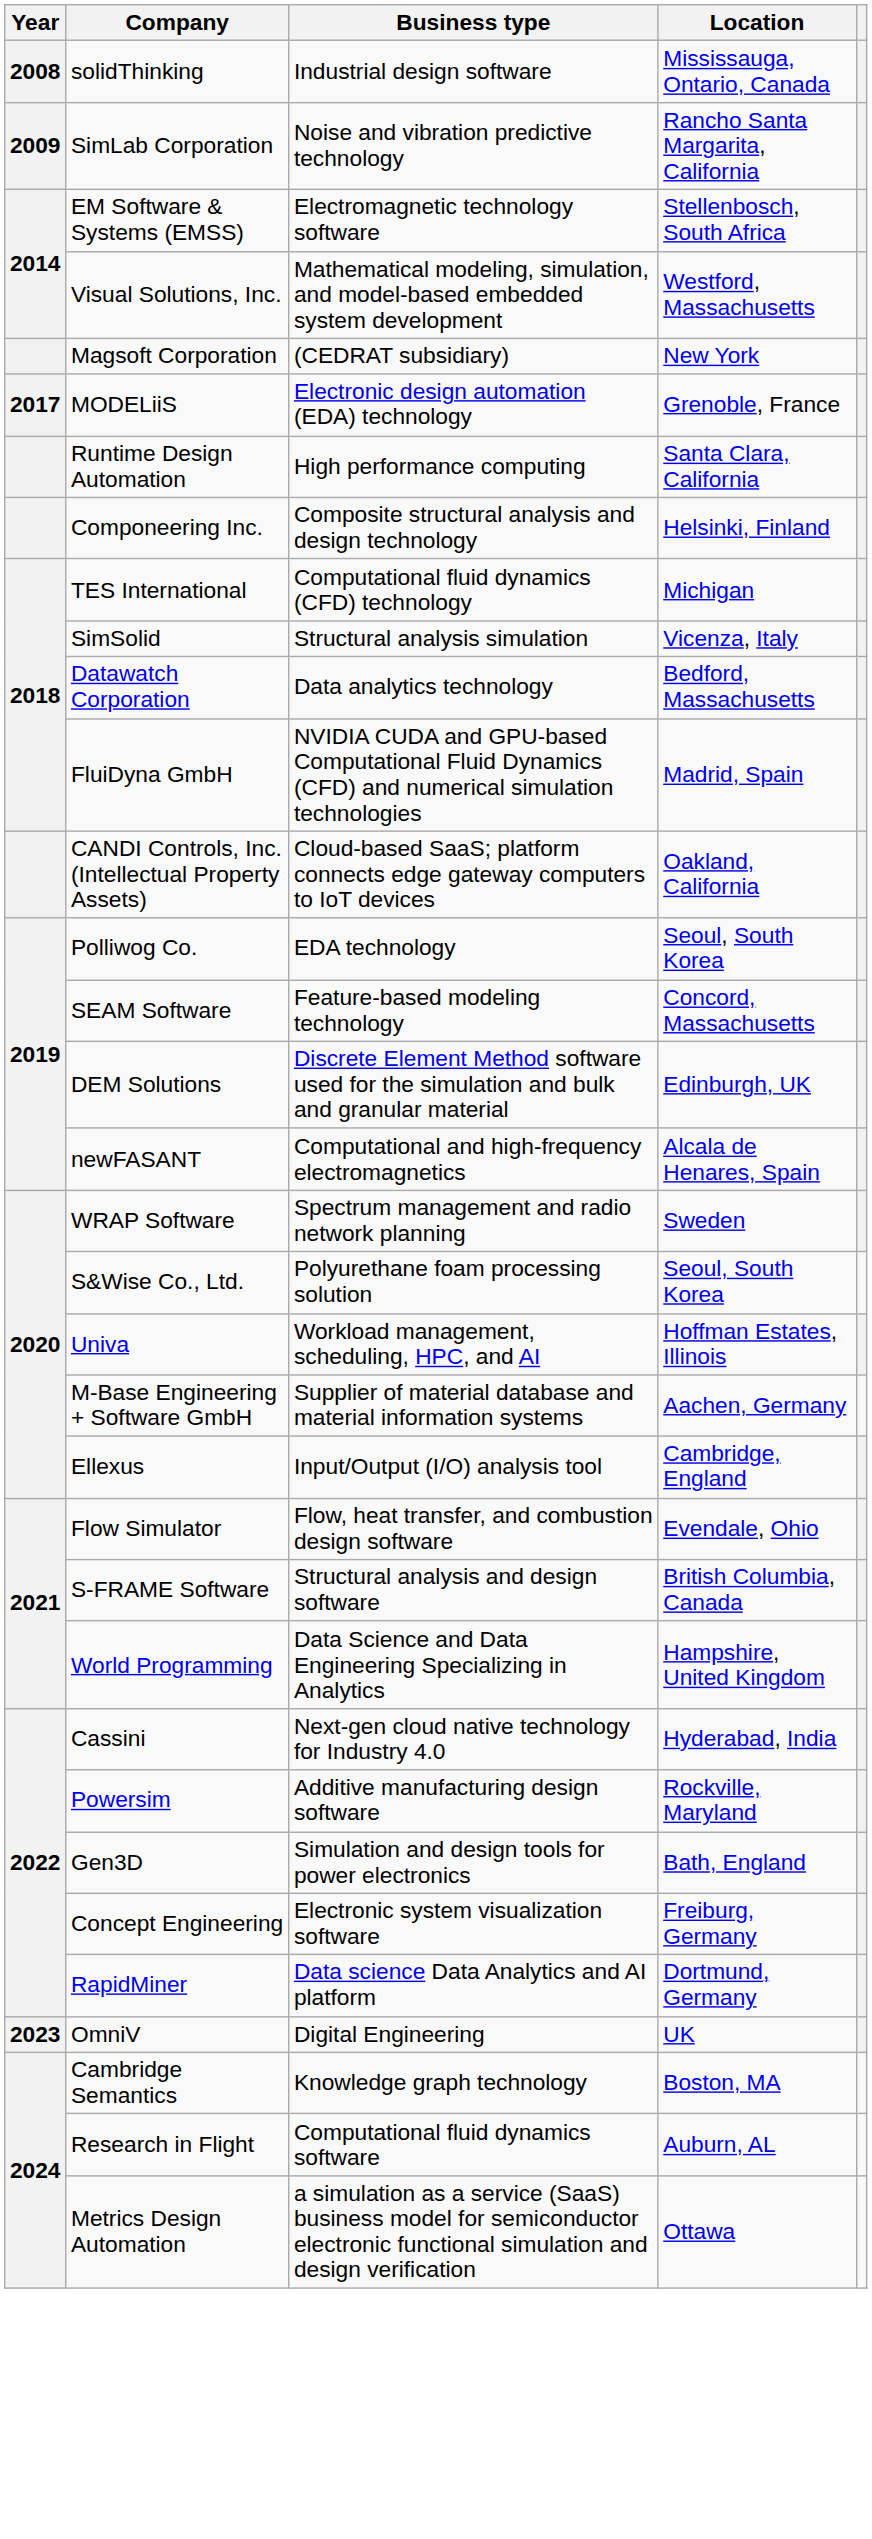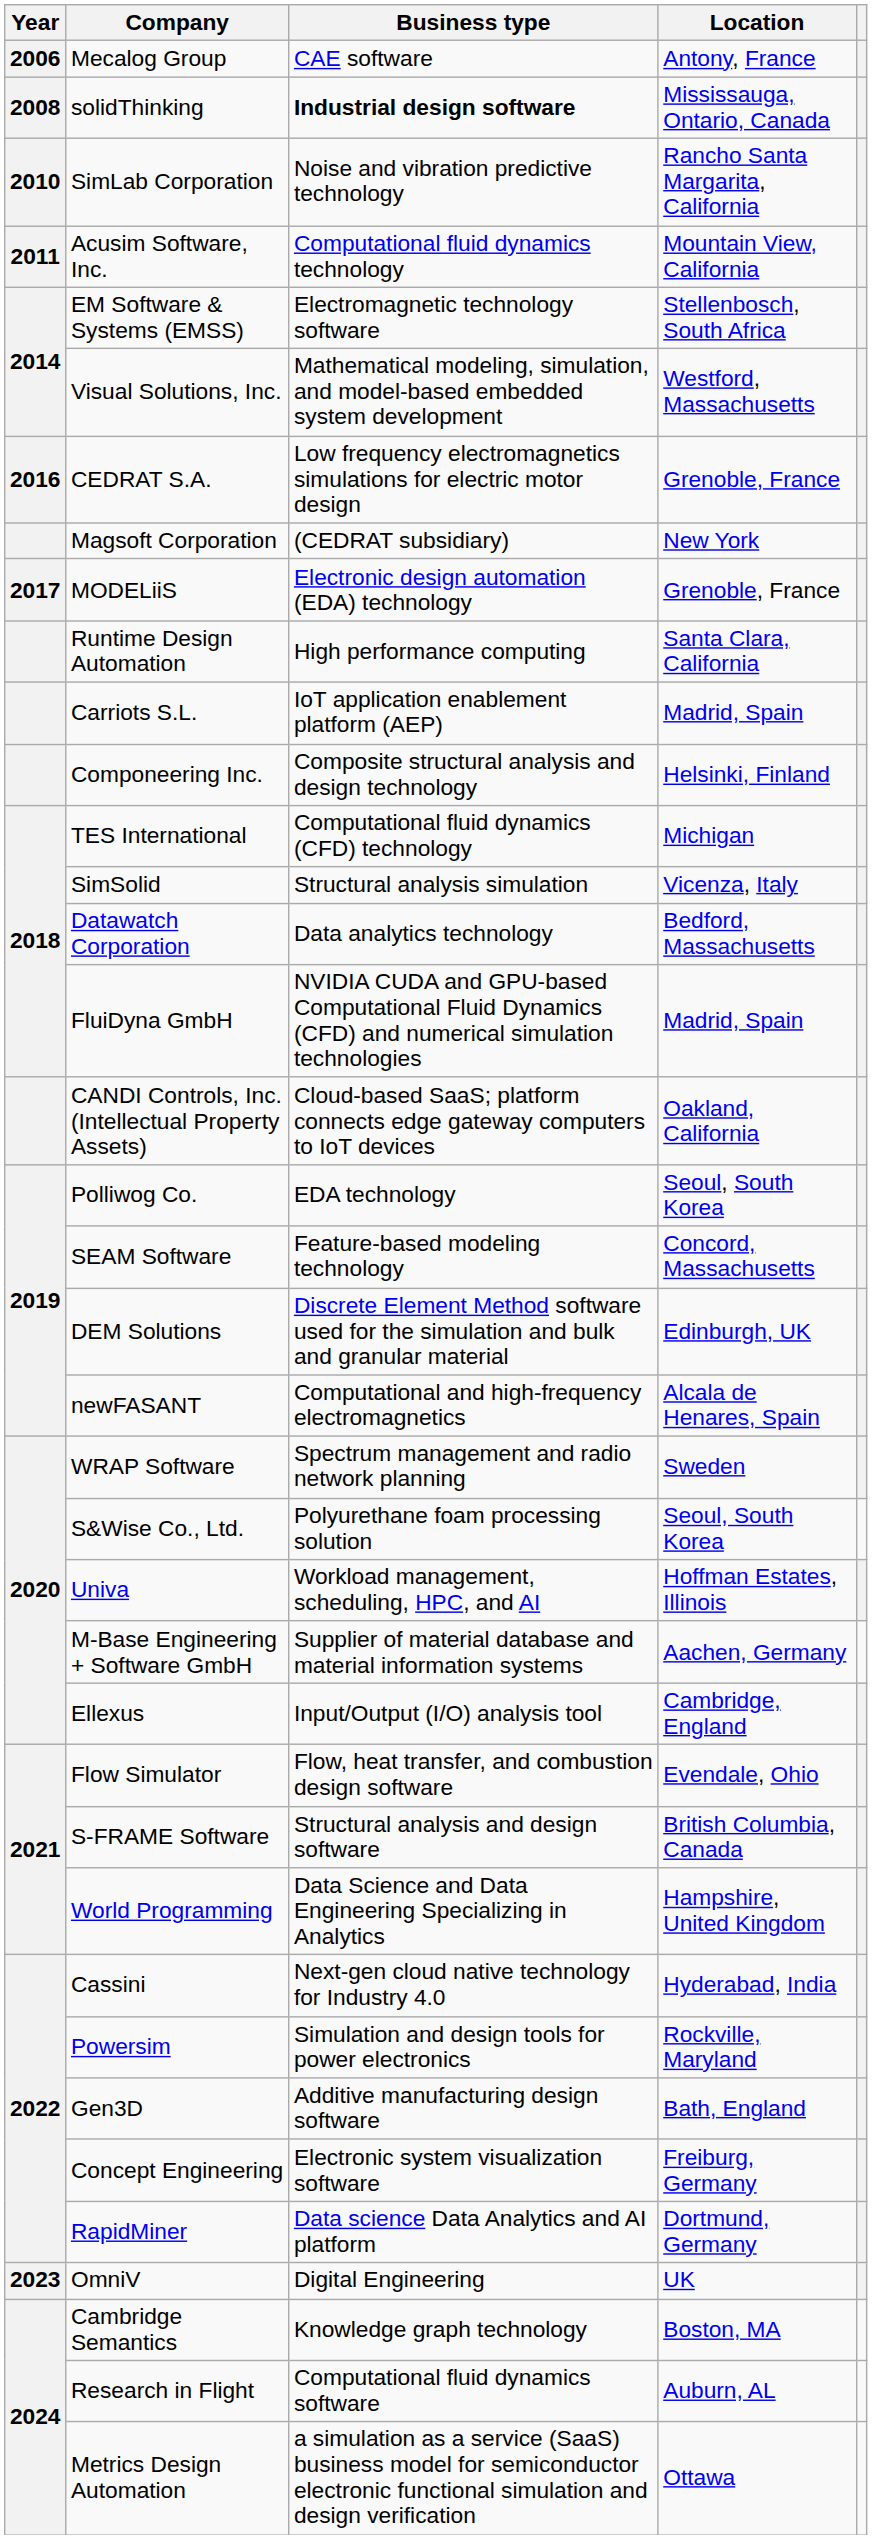+ row: 2006 | Mecalog Group | CAE software | Antony, France
solidThinking | Business type: normal -> bold
SimLab Corporation | Year: 2009 -> 2010
+ row: 2011 | Acusim Software, Inc. | Computational fluid dynamics technology | Mountain View, California
+ row: 2016 | CEDRAT S.A. | Low frequency electromagnetics simulations for electric motor design | Grenoble, France
+ row: Carriots S.L. | IoT application enablement platform (AEP) | Madrid, Spain
Powersim | Business type: Additive manufacturing design software -> Simulation and design tools for power electronics
Gen3D | Business type: Simulation and design tools for power electronics -> Additive manufacturing design software
